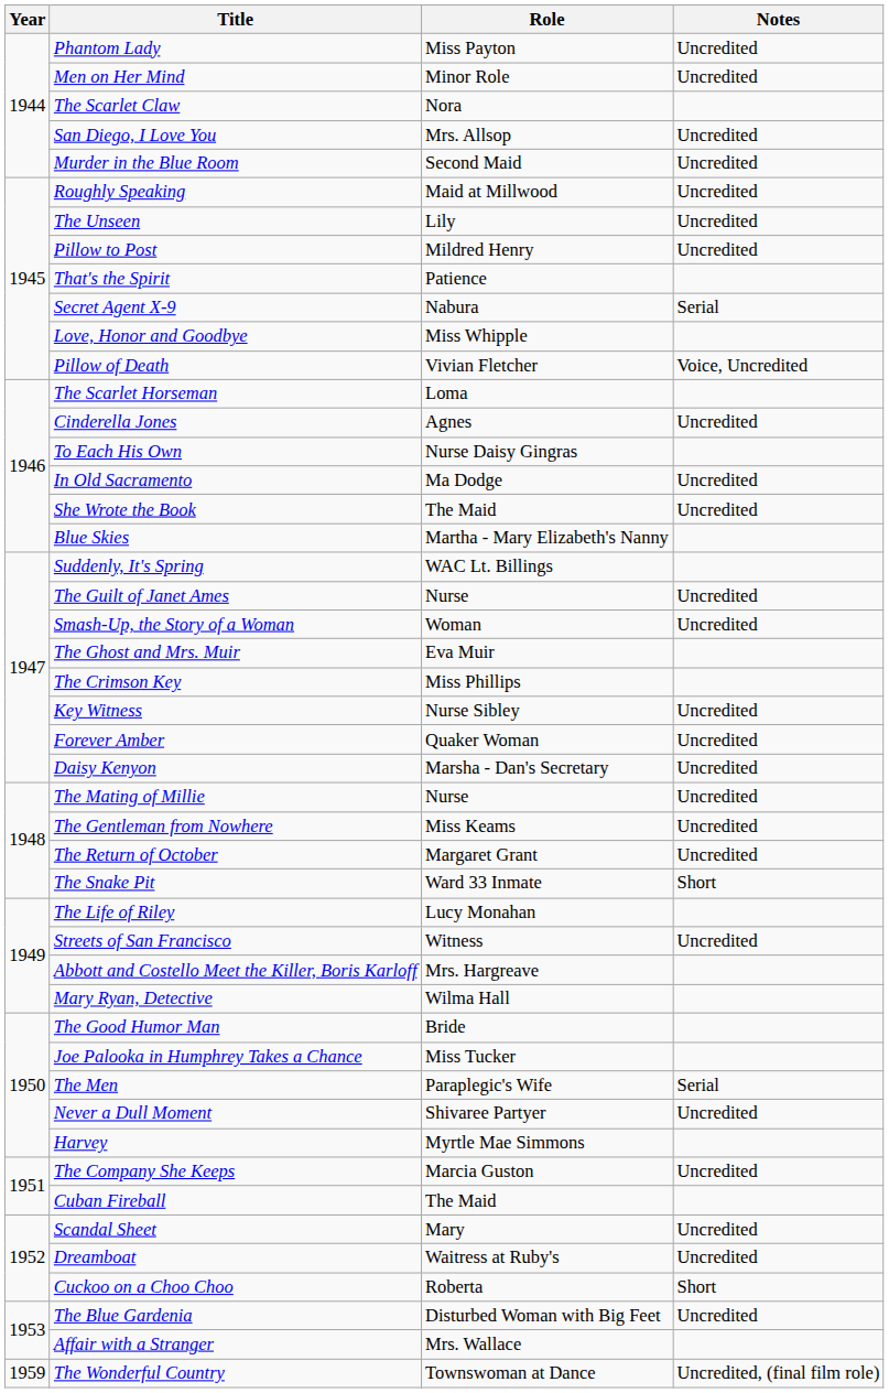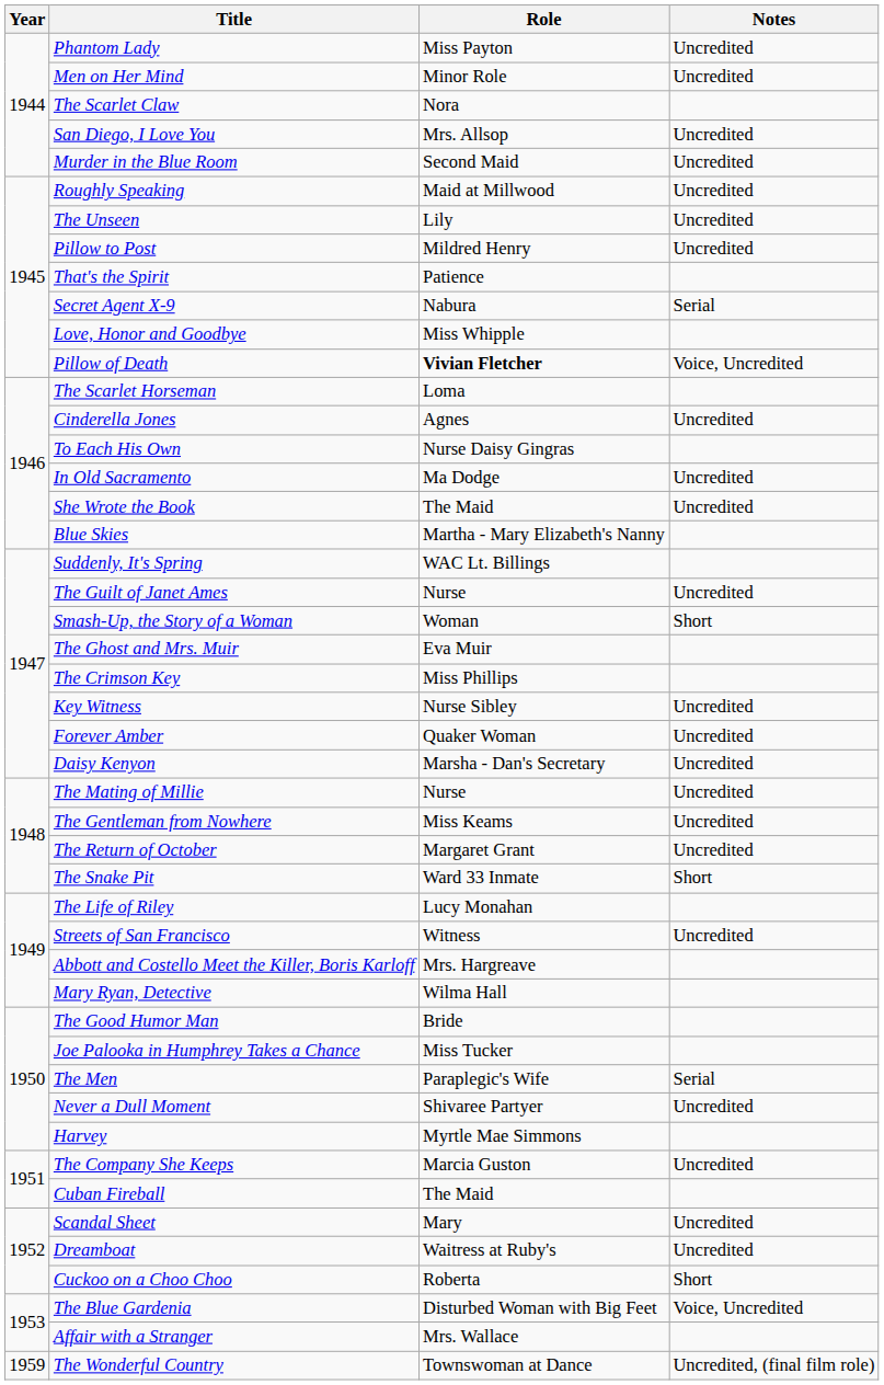Pillow of Death | Role: normal -> bold
Smash-Up, the Story of a Woman | Notes: Uncredited -> Short
The Blue Gardenia | Notes: Uncredited -> Voice, Uncredited
